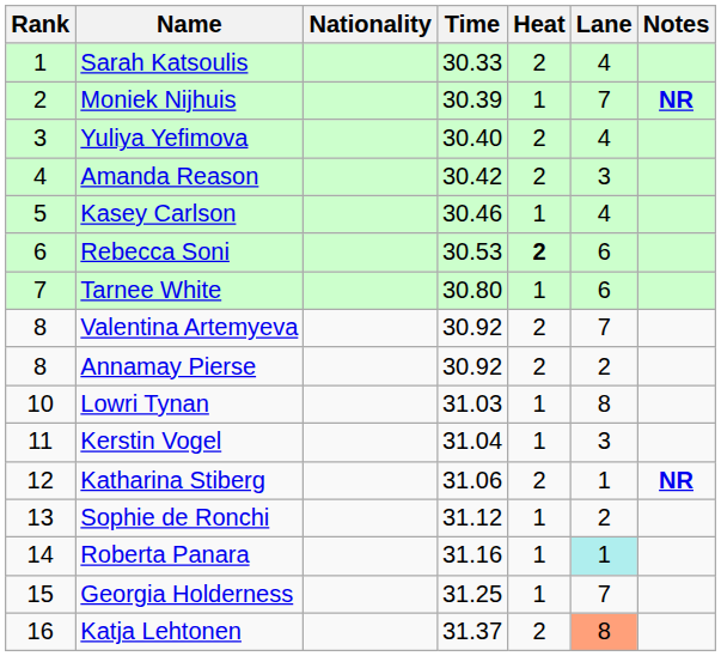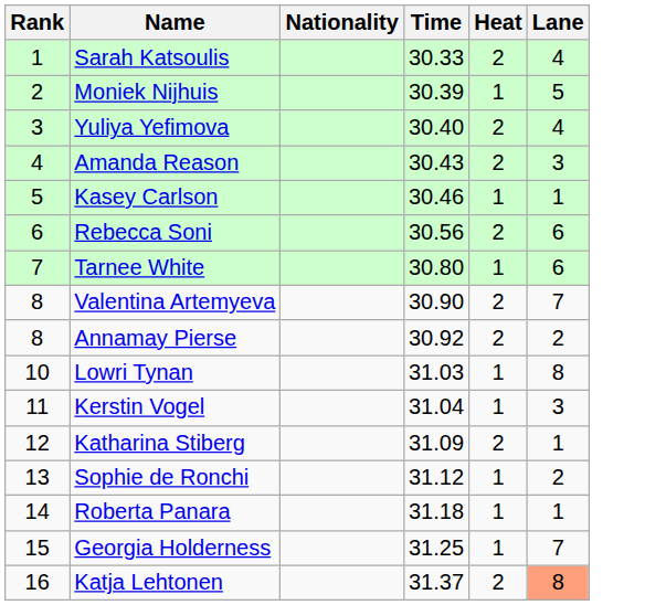- column: Notes | NR | NR
Moniek Nijhuis | Lane: 7 -> 5
Amanda Reason | Time: 30.42 -> 30.43
Kasey Carlson | Lane: 4 -> 1
Rebecca Soni | Time: 30.53 -> 30.56
Rebecca Soni | Heat: bold -> normal
Valentina Artemyeva | Time: 30.92 -> 30.90
Katharina Stiberg | Time: 31.06 -> 31.09
Roberta Panara | Time: 31.16 -> 31.18
Roberta Panara | Lane: paleturquoise background -> no background
